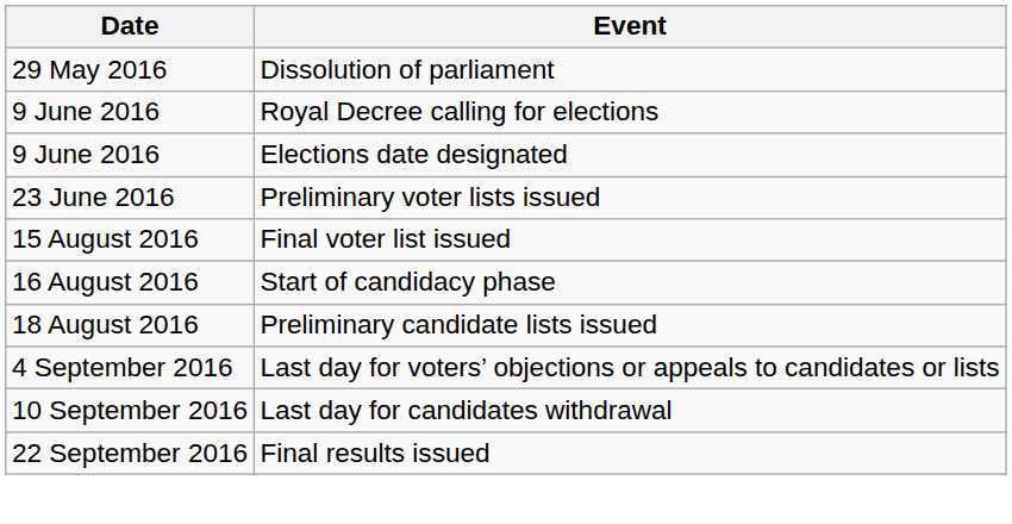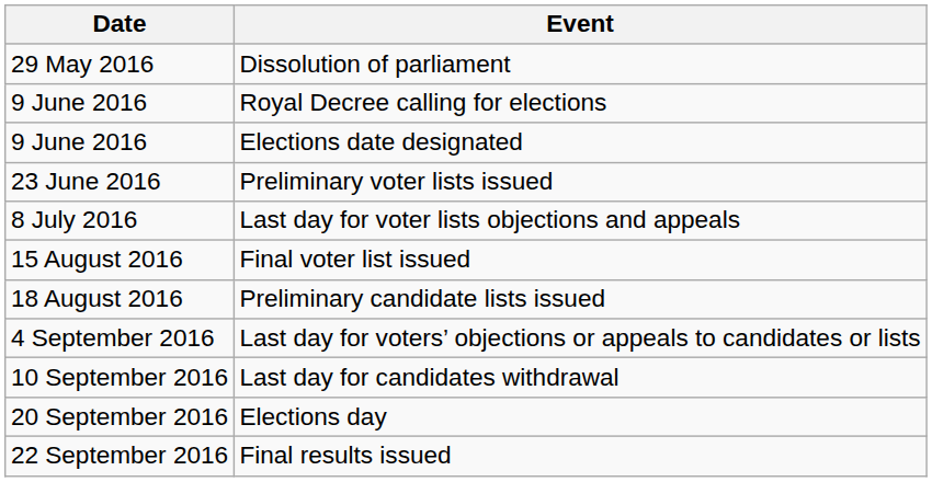+ row: 8 July 2016 | Last day for voter lists objections and appeals
- row: 16 August 2016 | Start of candidacy phase
+ row: 20 September 2016 | Elections day
